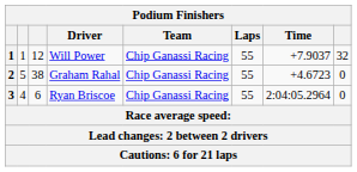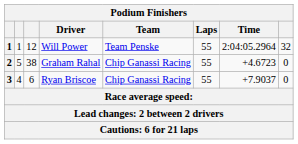Will Power | Team: Chip Ganassi Racing -> Team Penske
Will Power | Time: +7.9037 -> 2:04:05.2964
Ryan Briscoe | Time: 2:04:05.2964 -> +7.9037
